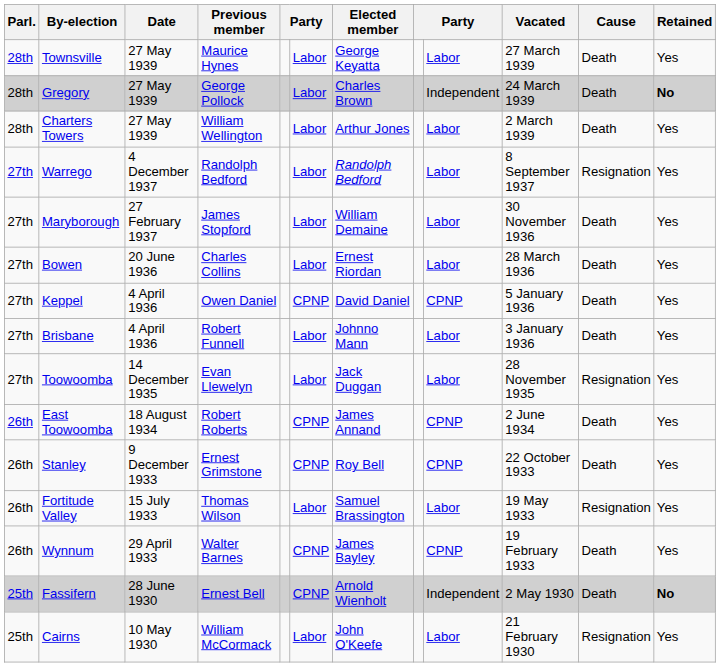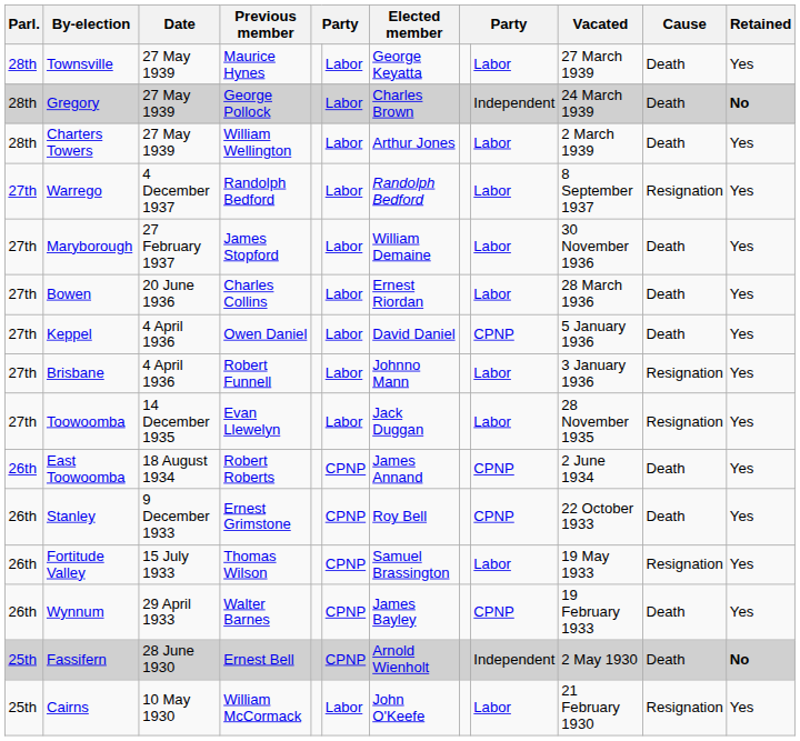Keppel | column 6: CPNP -> Labor
Brisbane | Cause: Death -> Resignation
Fortitude Valley | column 6: Labor -> CPNP
